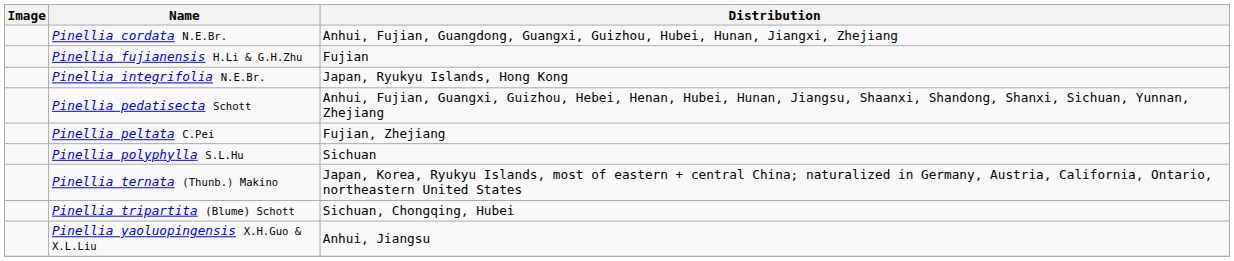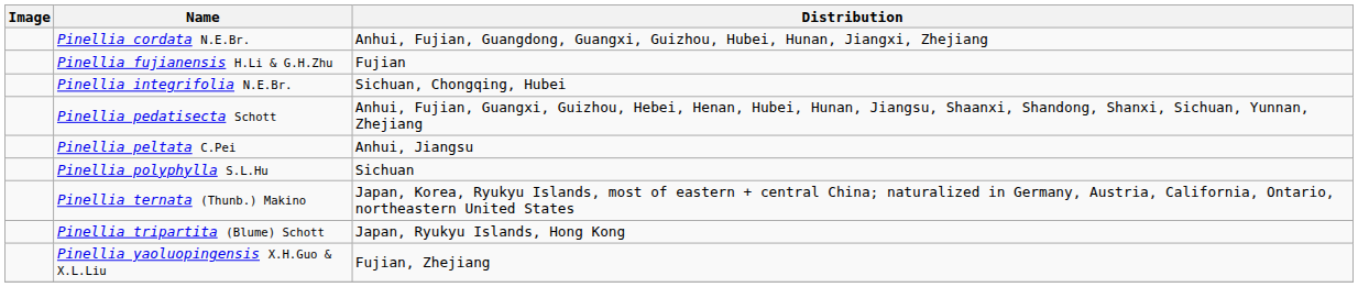Pinellia integrifolia N.E.Br. | Distribution: Japan, Ryukyu Islands, Hong Kong -> Sichuan, Chongqing, Hubei
Pinellia peltata C.Pei | Distribution: Fujian, Zhejiang -> Anhui, Jiangsu
Pinellia tripartita (Blume) Schott | Distribution: Sichuan, Chongqing, Hubei -> Japan, Ryukyu Islands, Hong Kong
Pinellia yaoluopingensis X.H.Guo & X.L.Liu | Distribution: Anhui, Jiangsu -> Fujian, Zhejiang
